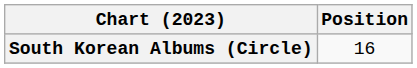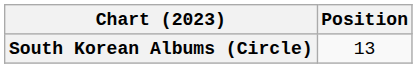South Korean Albums (Circle) | Position: 16 -> 13
